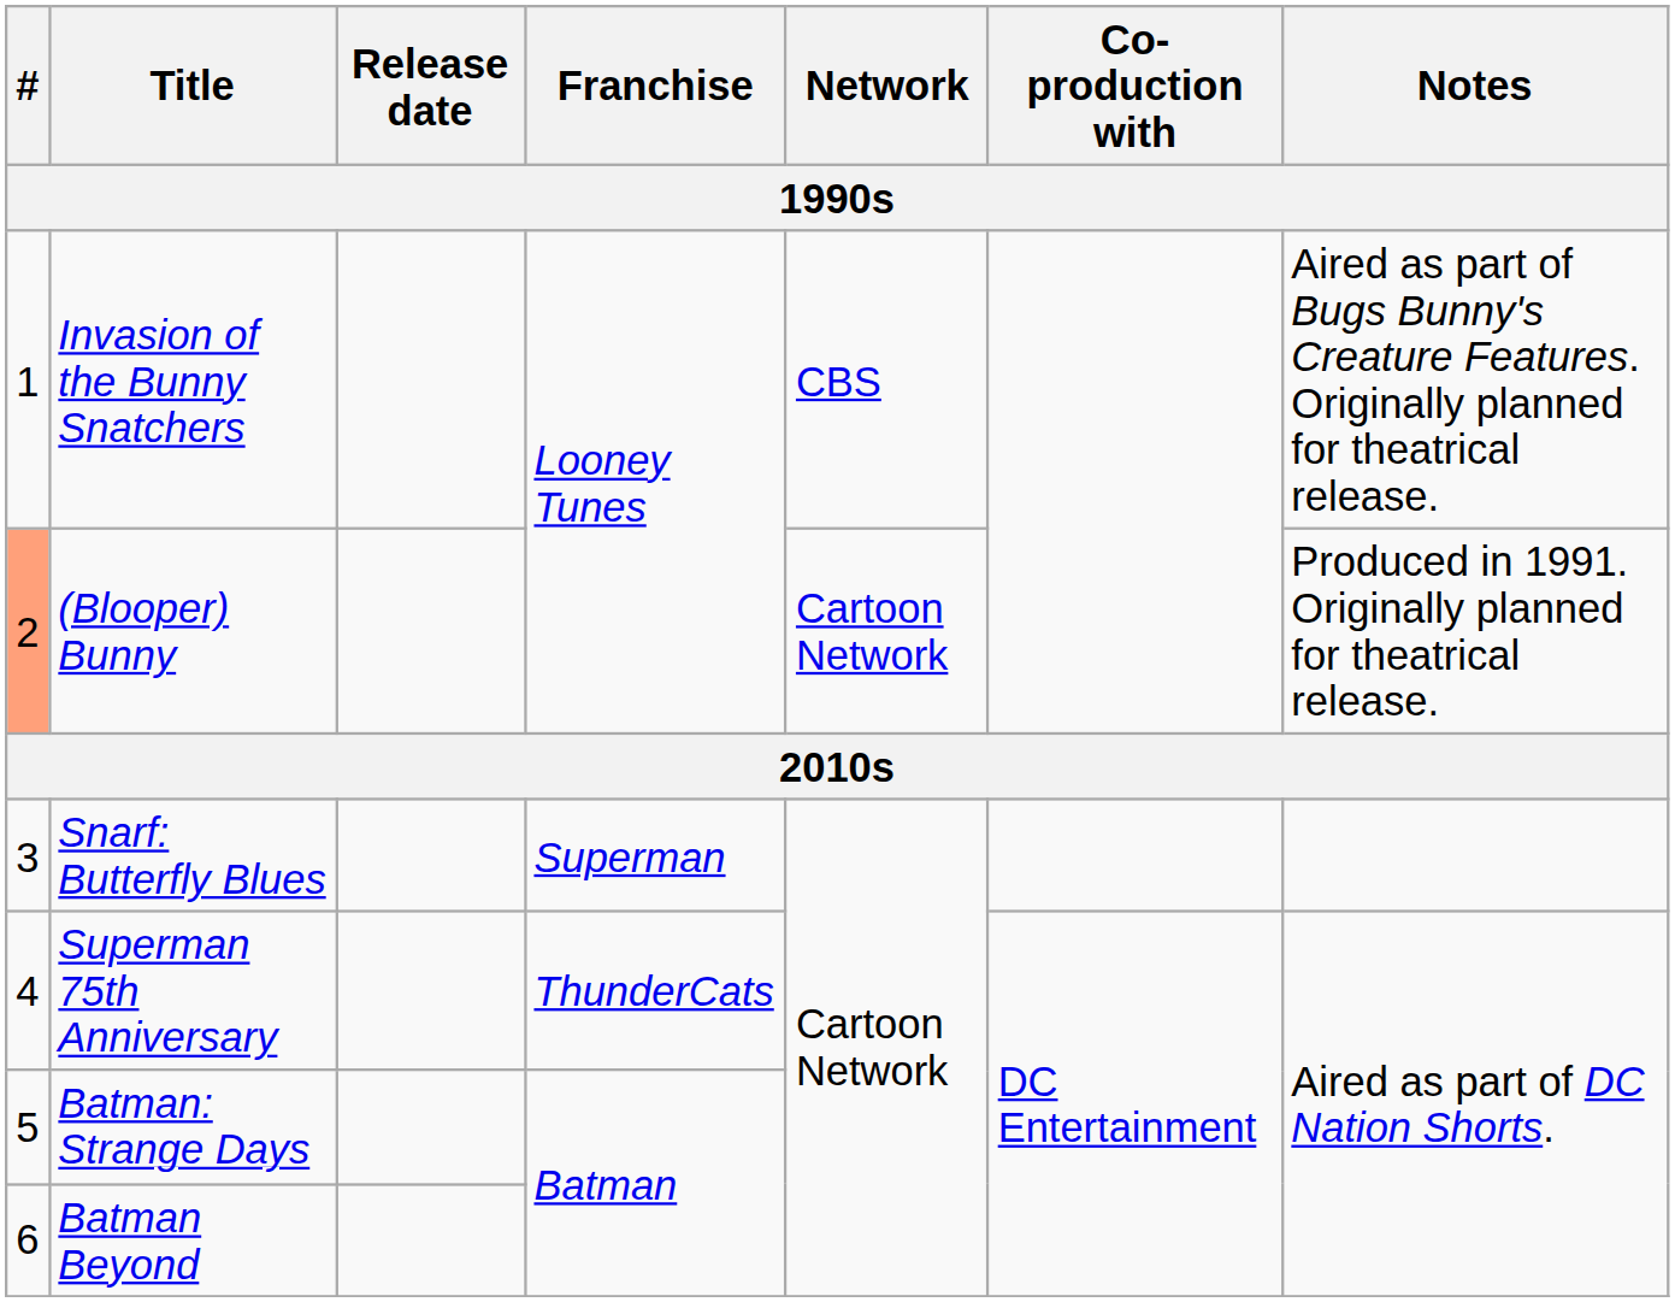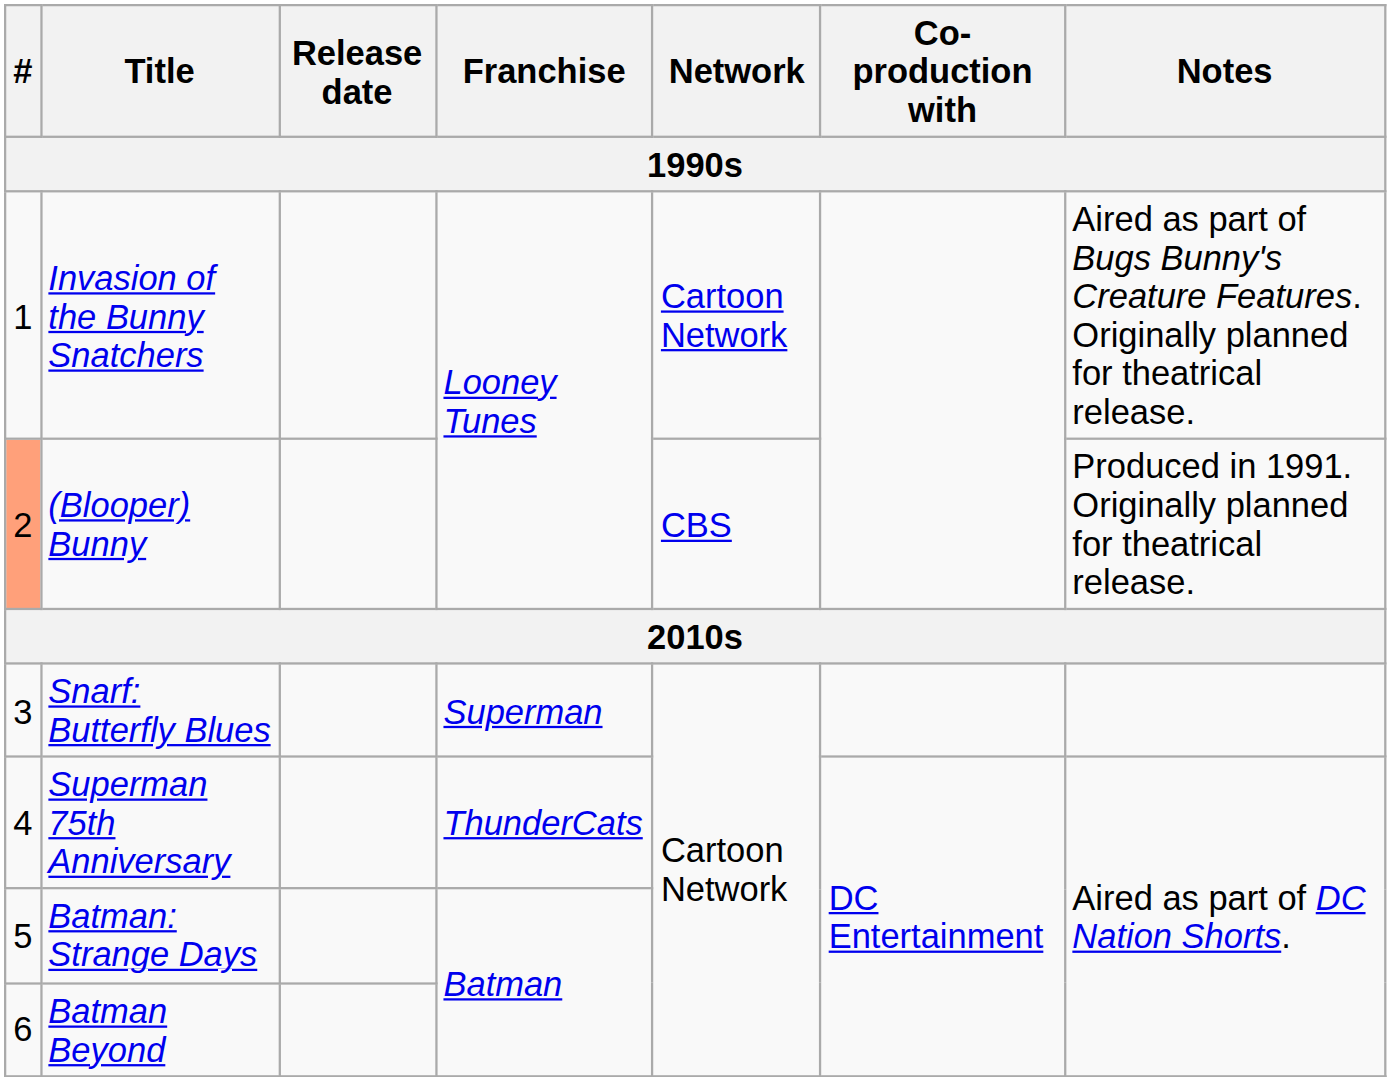Invasion of the Bunny Snatchers | Network: CBS -> Cartoon Network
(Blooper) Bunny | Network: Cartoon Network -> CBS
